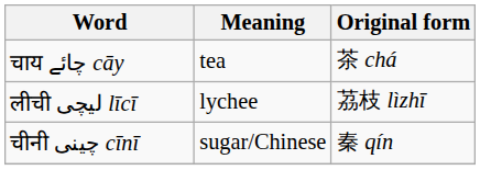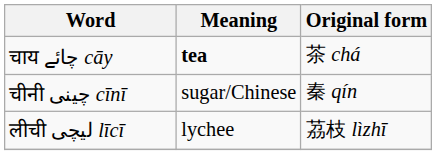चाय چائے cāy | Meaning: normal -> bold
rows swapped: चीनी چینی cīnī <-> लीची لیچی līcī
